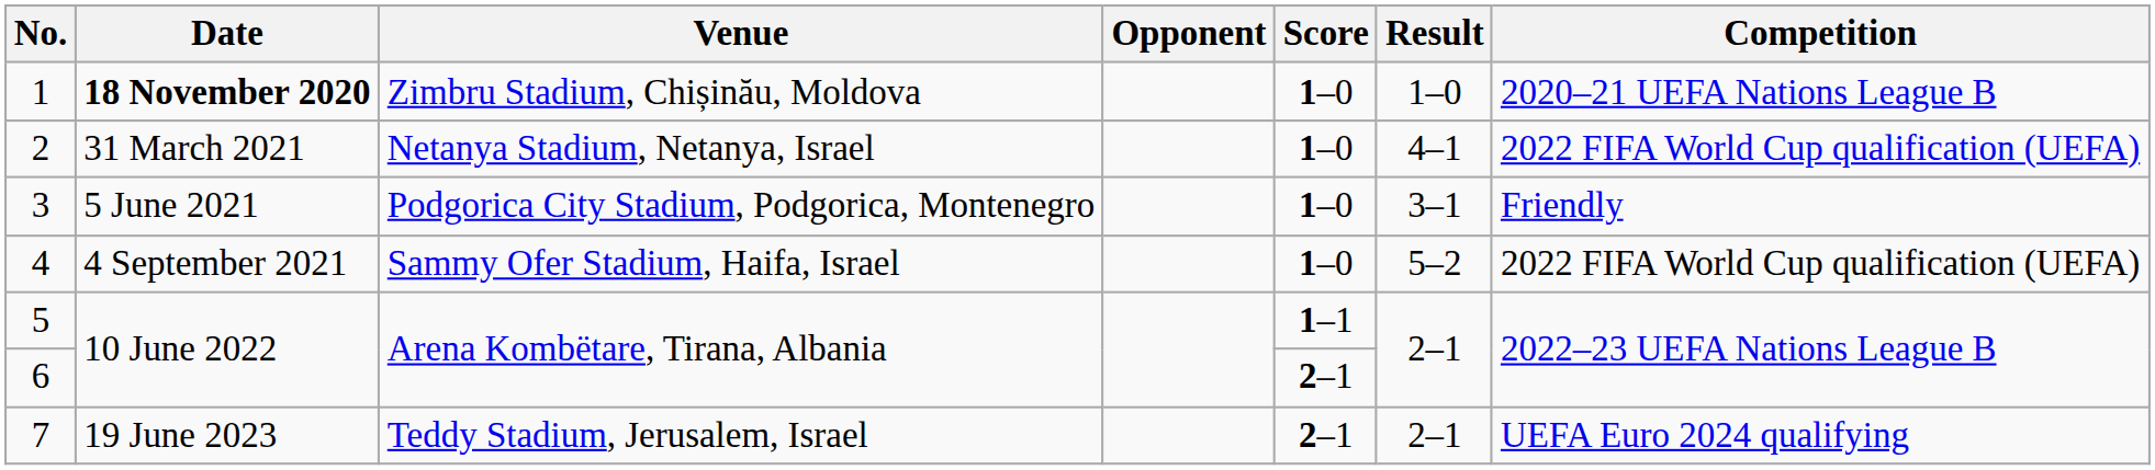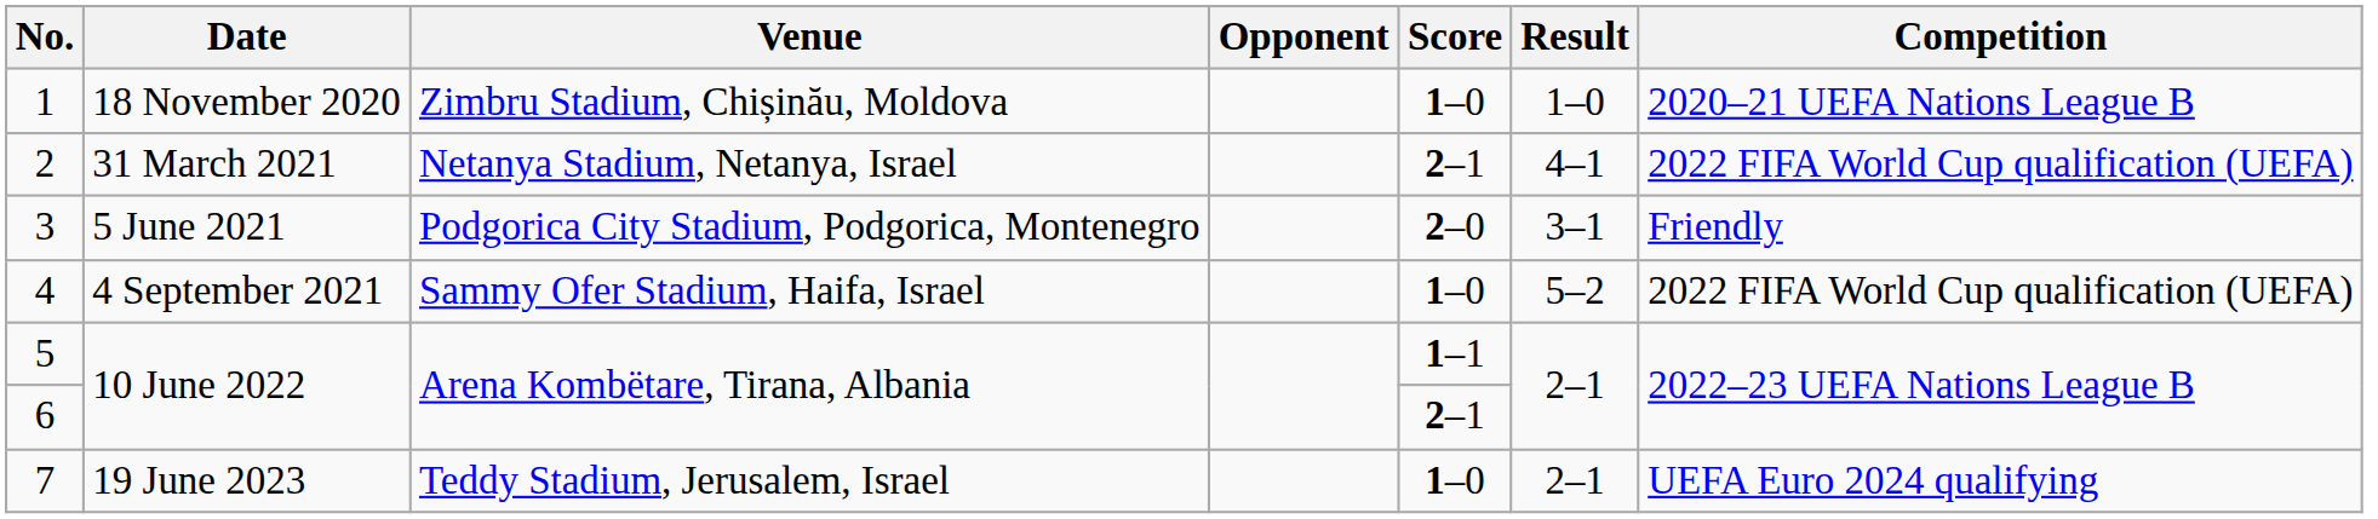1 | Date: bold -> normal
2 | Score: 1–0 -> 2–1
3 | Score: 1–0 -> 2–0
7 | Score: 2–1 -> 1–0
